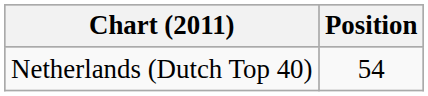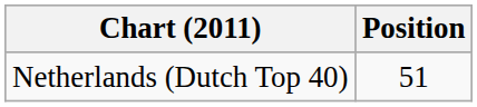Netherlands (Dutch Top 40) | Position: 54 -> 51
